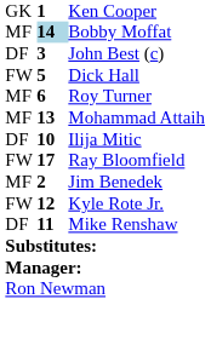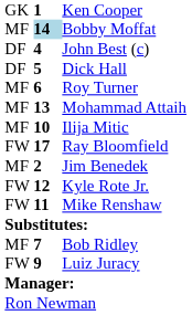John Best (c) | column 2: 3 -> 4
Dick Hall | column 1: FW -> DF
Ilija Mitic | column 1: DF -> MF
Mike Renshaw | column 1: DF -> FW
+ row: MF | 7 | Bob Ridley
+ row: FW | 9 | Luiz Juracy
